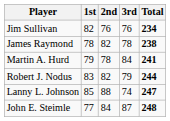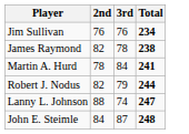- column: 1st | 82 | 78 | 79 | 83 | 85 | 77
